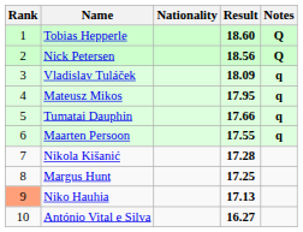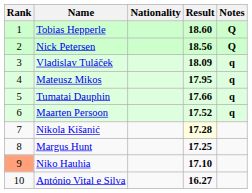Maarten Persoon | Result: 17.55 -> 17.52
Nikola Kišanić | Result: no background -> lightyellow background
Niko Hauhia | Result: 17.13 -> 17.10
